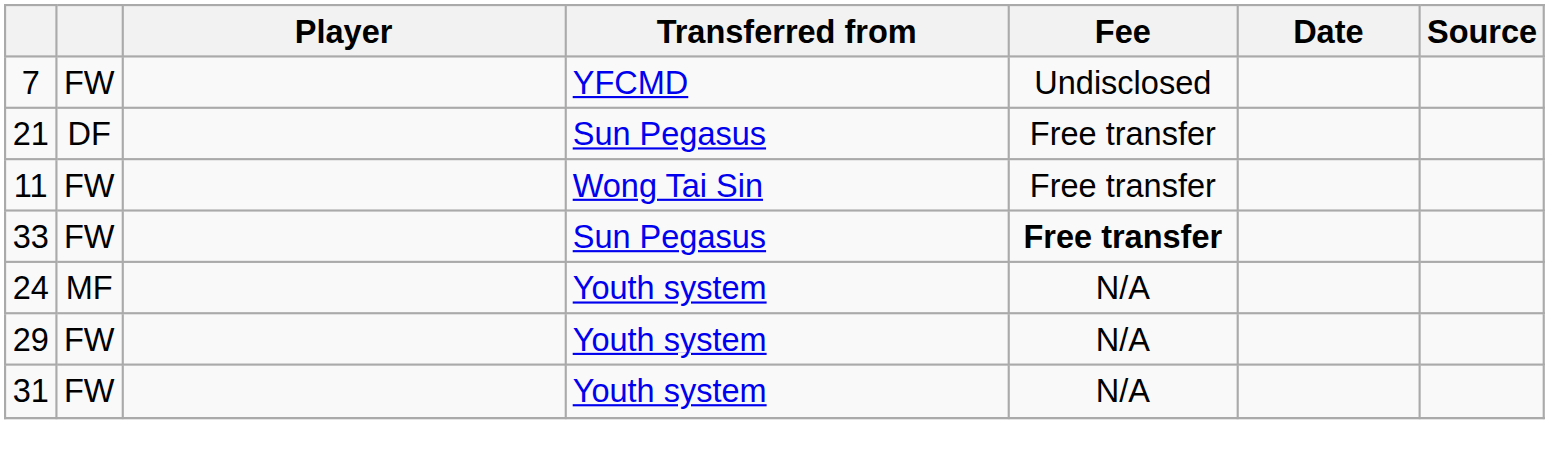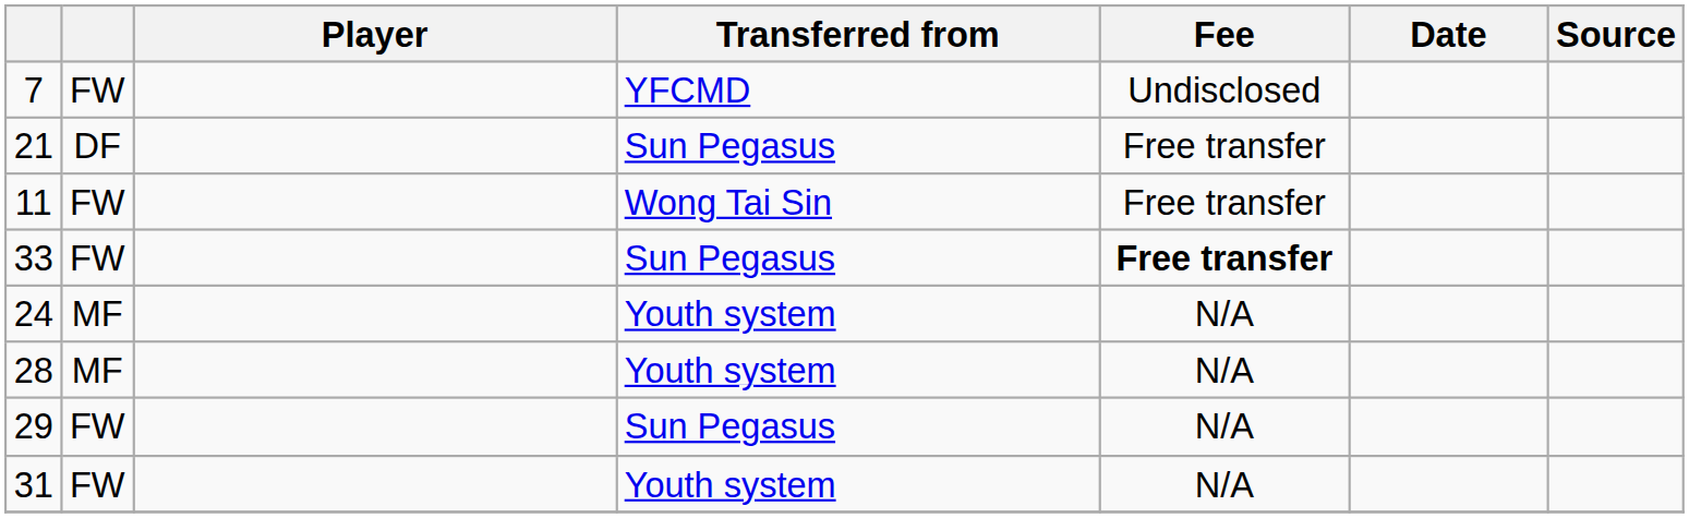+ row: 28 | MF | Youth system | N/A
29 | Transferred from: Youth system -> Sun Pegasus
